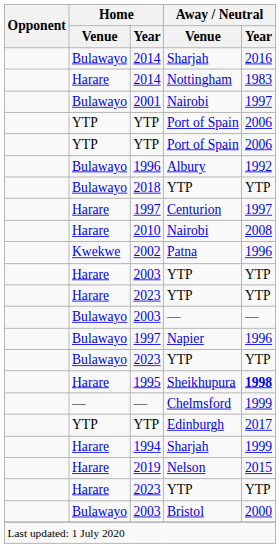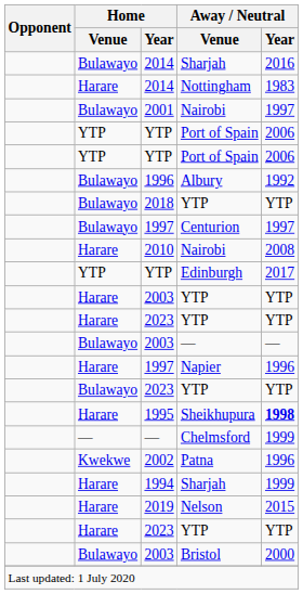Centurion | Home / Venue: Harare -> Bulawayo
rows swapped: Patna <-> Edinburgh
Napier | Home / Venue: Bulawayo -> Harare
